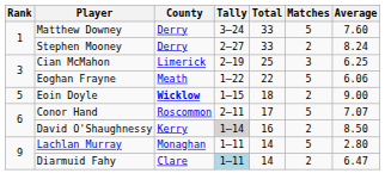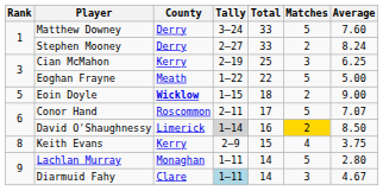Cian McMahon | County: Limerick -> Kerry
Eoghan Frayne | Average: 6.06 -> 5.00
David O'Shaughnessy | County: Kerry -> Limerick
David O'Shaughnessy | Matches: no background -> gold background
+ row: 8 | Keith Evans | Kerry | 2–9 | 15 | 4 | 3.75
Diarmuid Fahy | Matches: 2 -> 3
Diarmuid Fahy | Average: 6.47 -> 4.67
